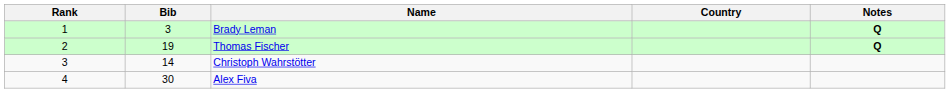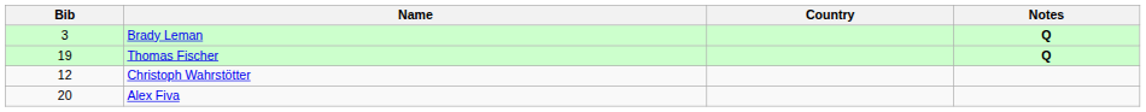- column: Rank | 1 | 2 | 3 | 4
Christoph Wahrstötter | Bib: 14 -> 12
Alex Fiva | Bib: 30 -> 20
